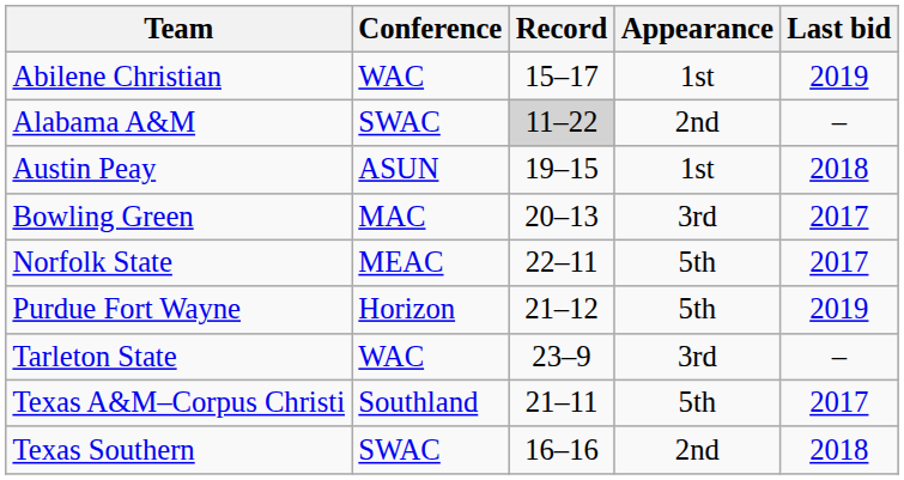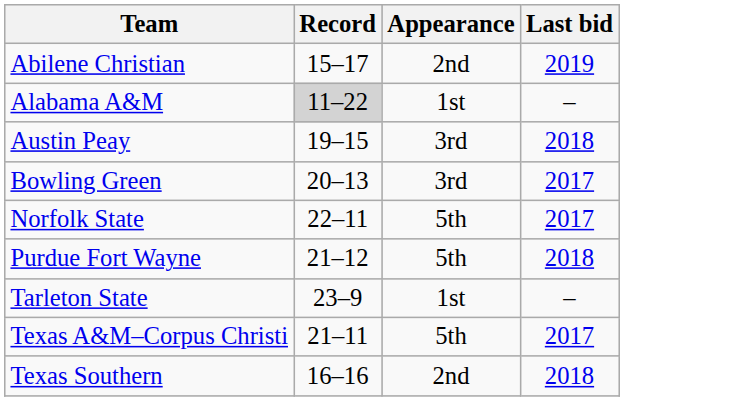- column: Conference | WAC | SWAC | ASUN | MAC | MEAC | Horizon | WAC | Southland | SWAC
Abilene Christian | Appearance: 1st -> 2nd
Alabama A&M | Appearance: 2nd -> 1st
Austin Peay | Appearance: 1st -> 3rd
Purdue Fort Wayne | Last bid: 2019 -> 2018
Tarleton State | Appearance: 3rd -> 1st
